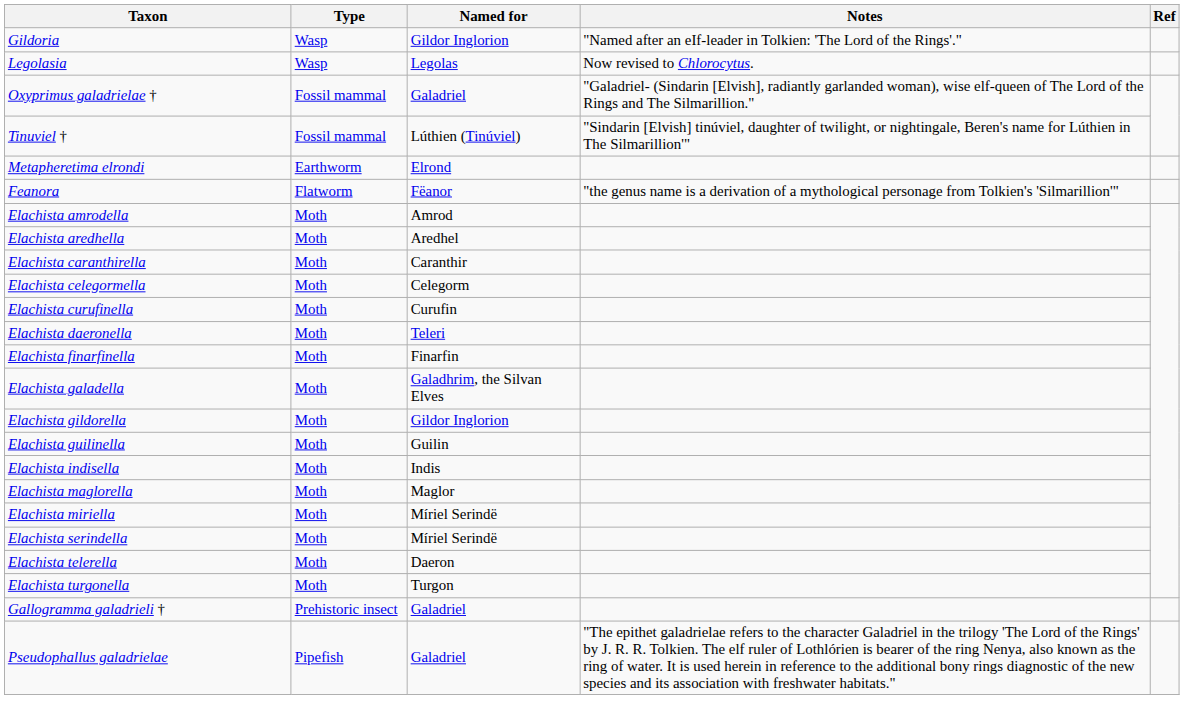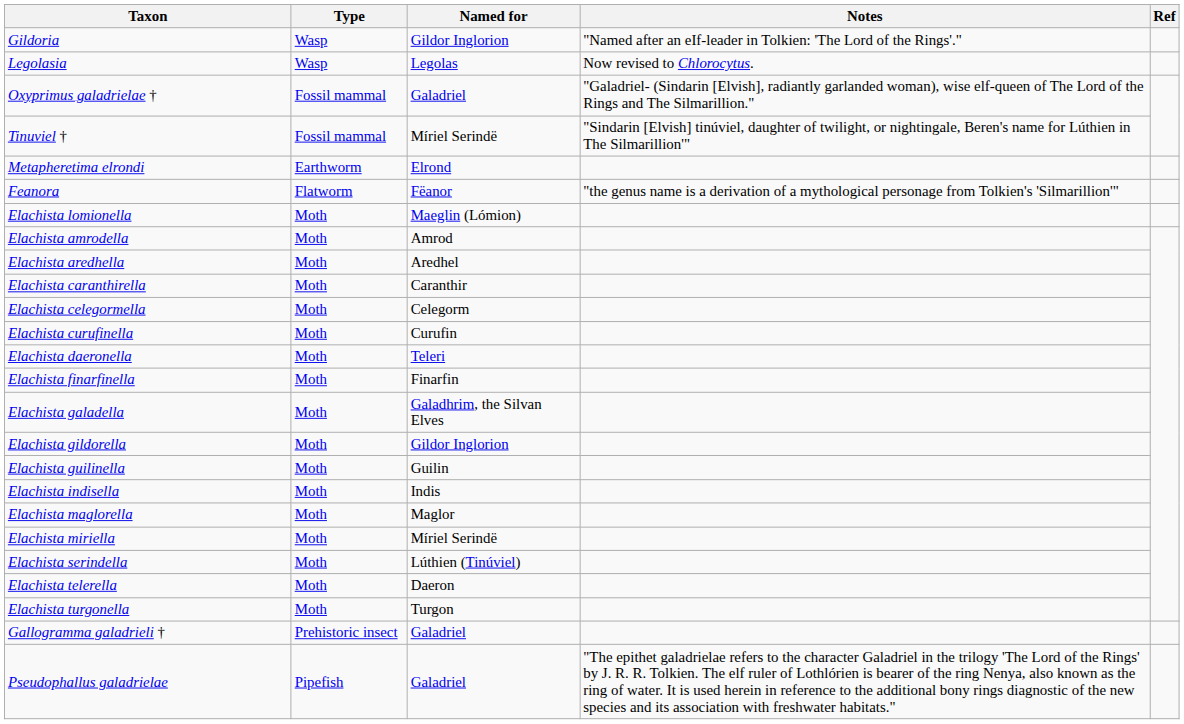Tinuviel † | Named for: Lúthien (Tinúviel) -> Míriel Serindë
+ row: Elachista lomionella | Moth | Maeglin (Lómion)
Elachista serindella | Named for: Míriel Serindë -> Lúthien (Tinúviel)
